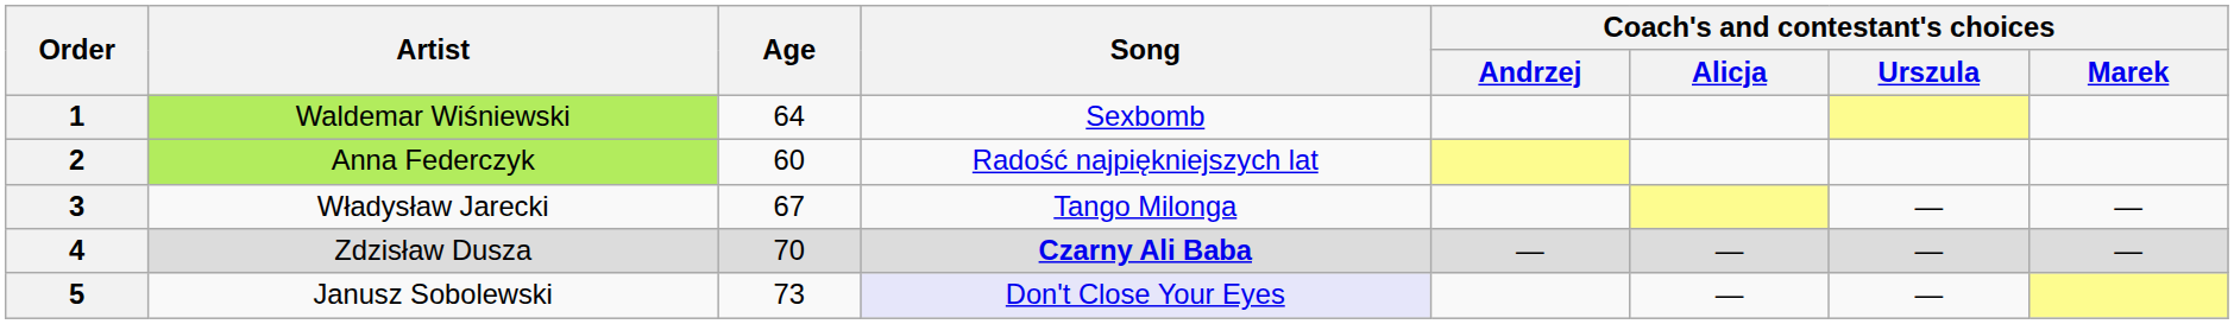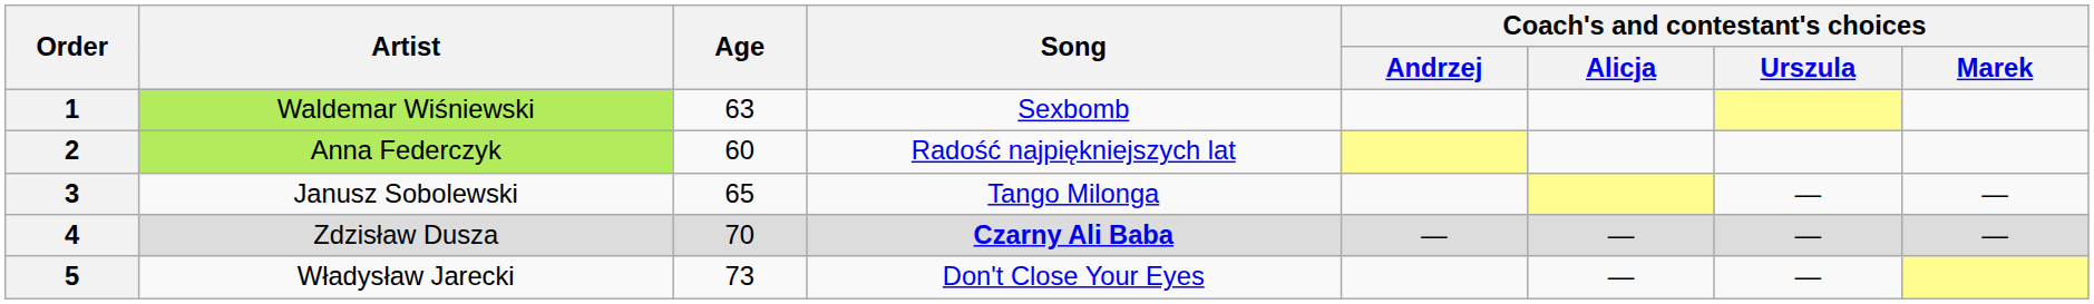1 | Age: 64 -> 63
3 | Artist: Władysław Jarecki -> Janusz Sobolewski
3 | Age: 67 -> 65
5 | Artist: Janusz Sobolewski -> Władysław Jarecki
5 | Song: lavender background -> no background
